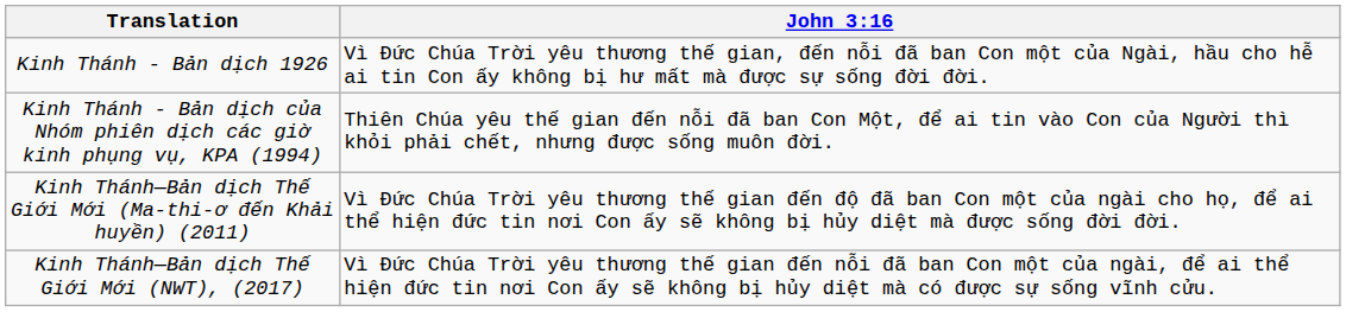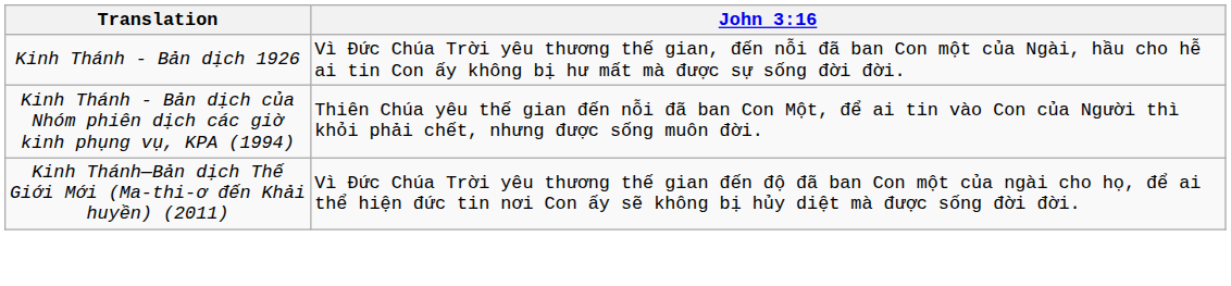- row: Kinh Thánh—Bản dịch Thế Giới Mới (NWT), (2017) | Vì Đức Chúa Trời yêu thương thế gian đến nỗi đã ban Con một của ngài, để ai thể hiện đức tin nơi Con ấy sẽ không bị hủy diệt mà có được sự sống vĩnh cửu.
